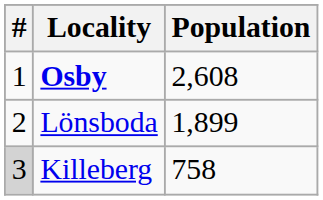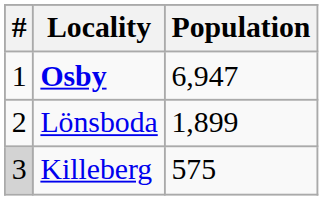Osby | Population: 2,608 -> 6,947
Killeberg | Population: 758 -> 575
